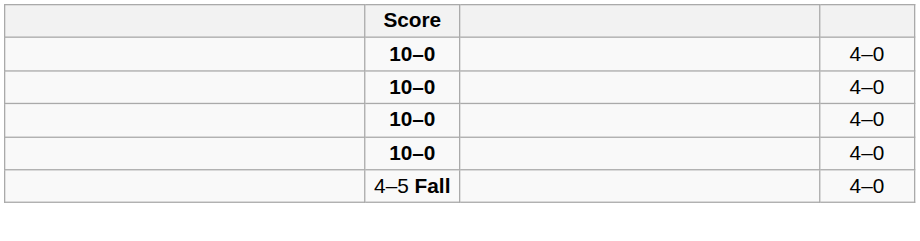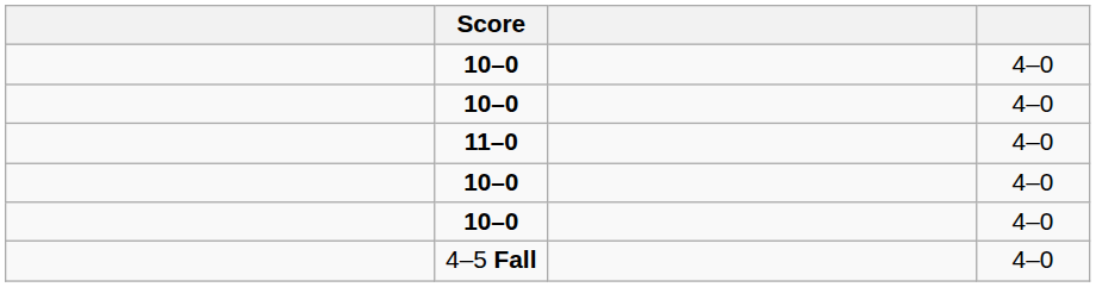+ row: 11–0 | 4–0
